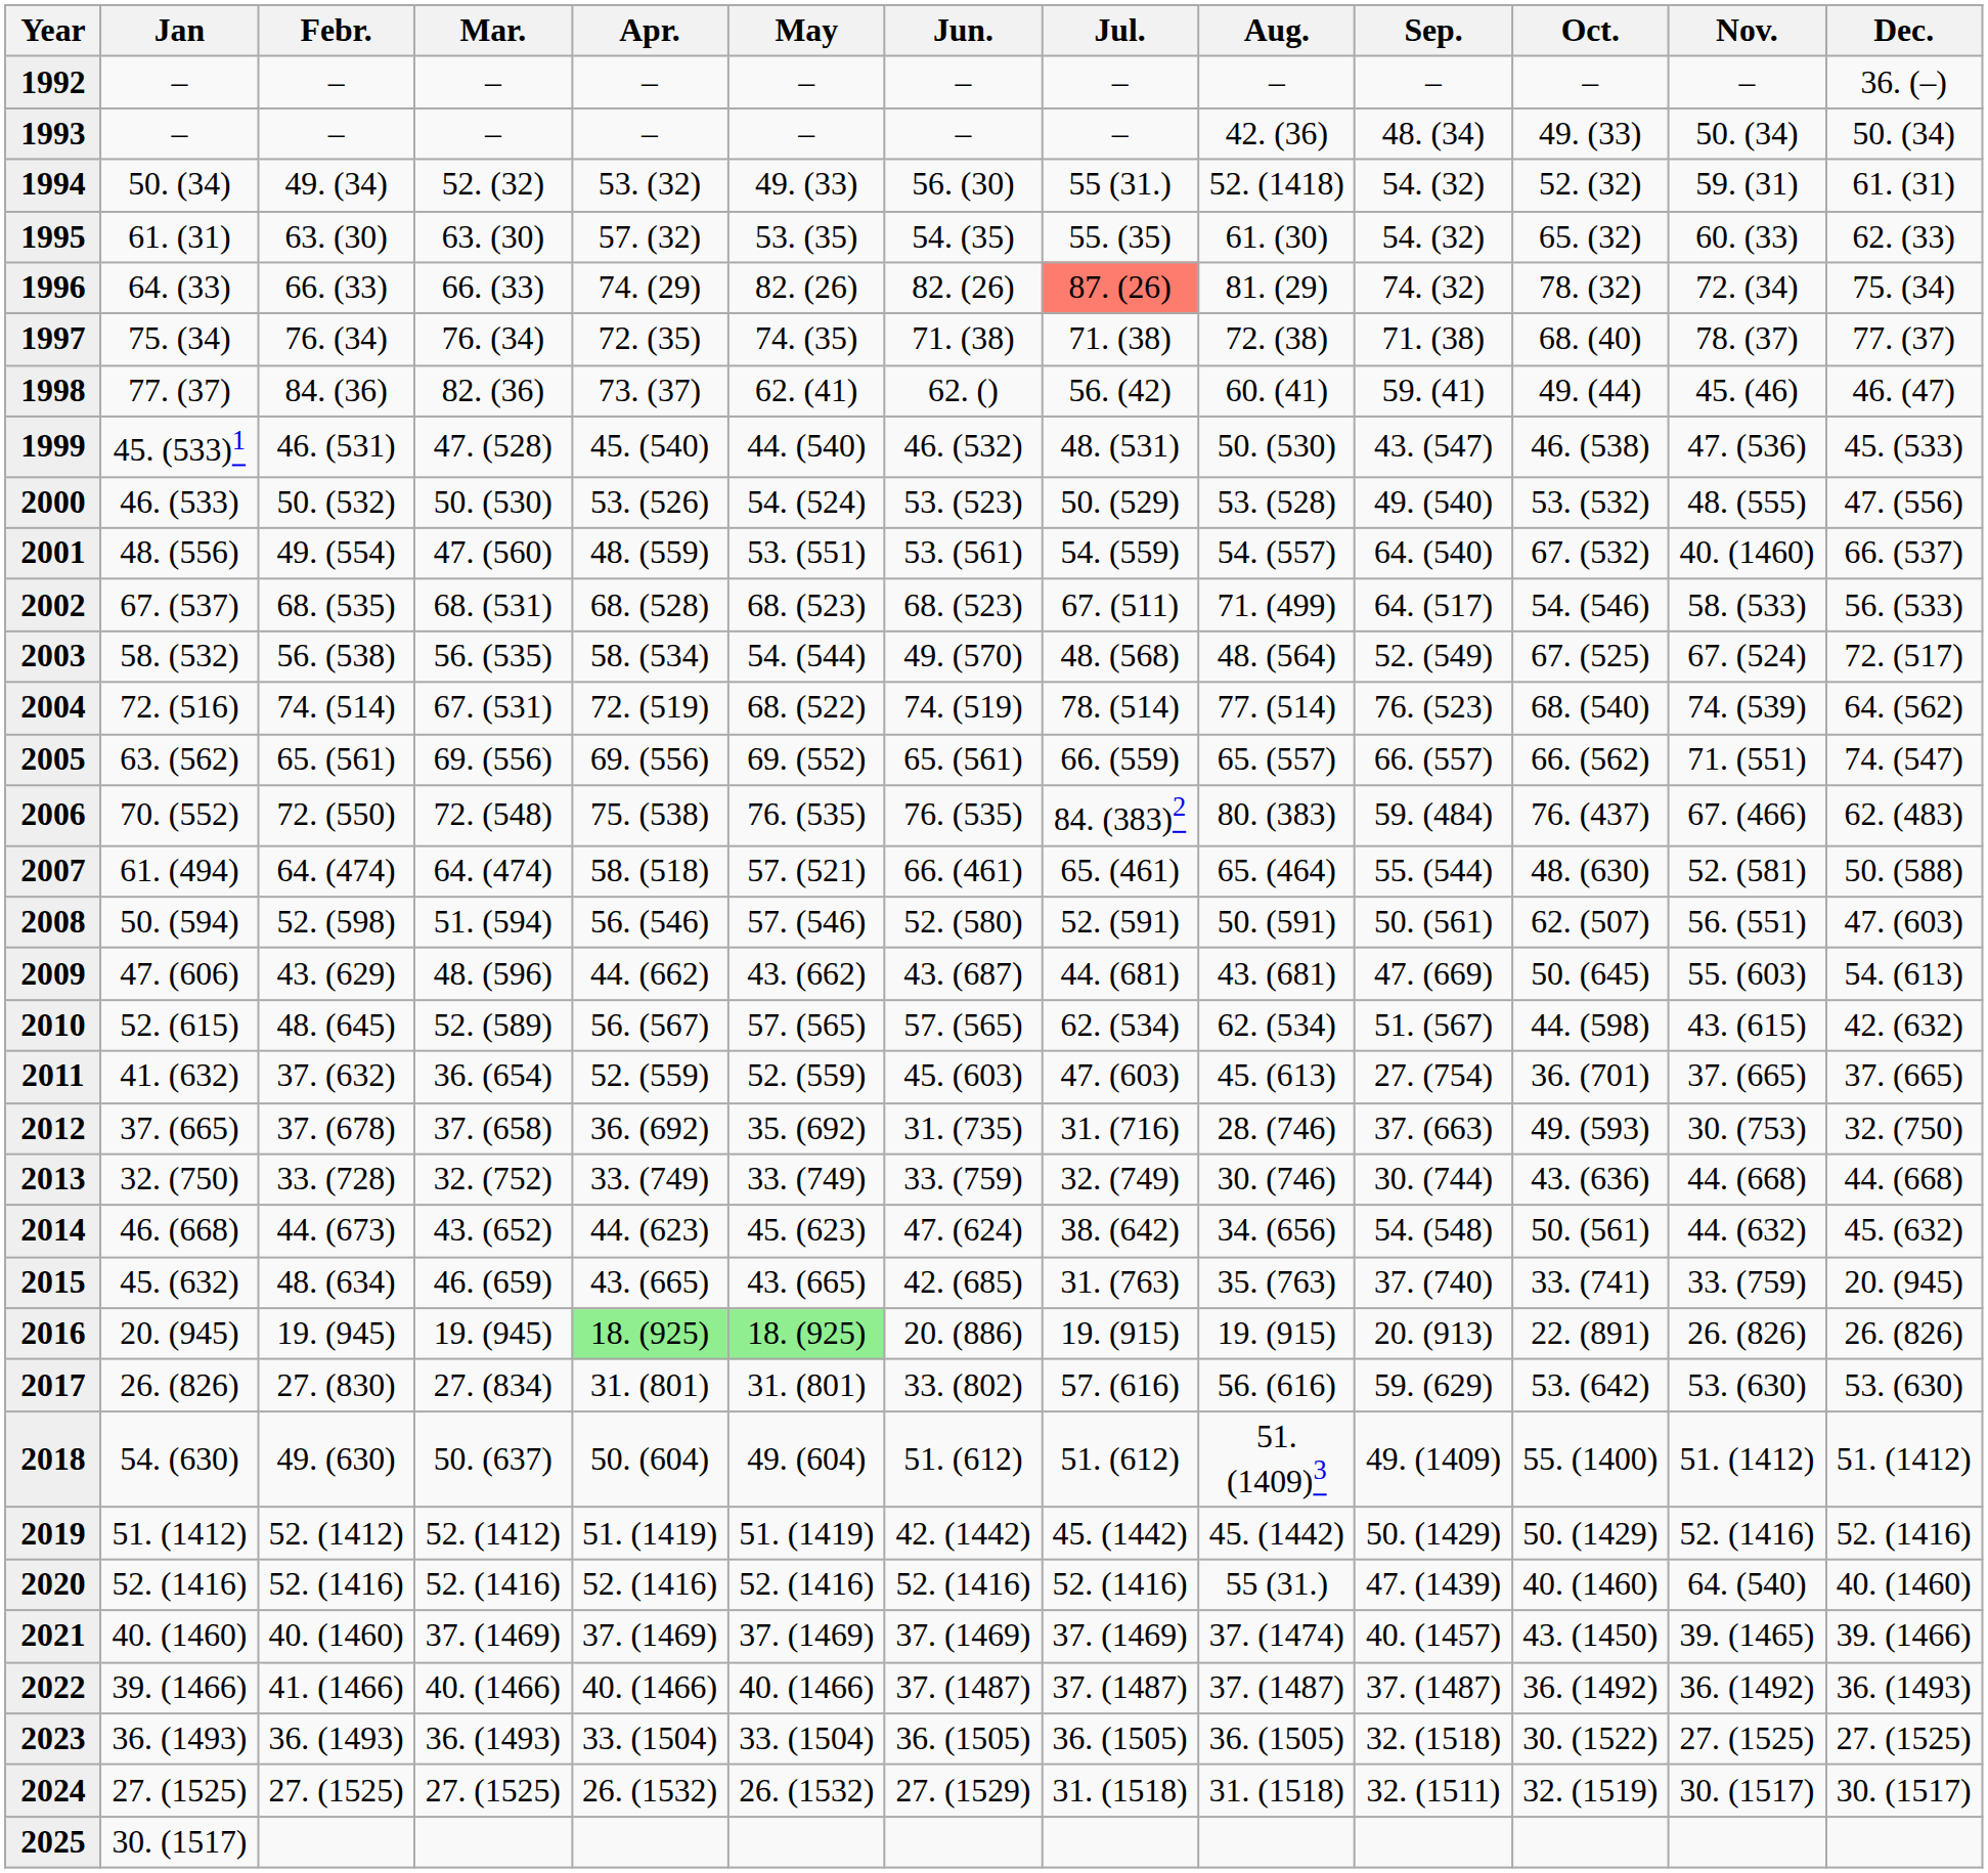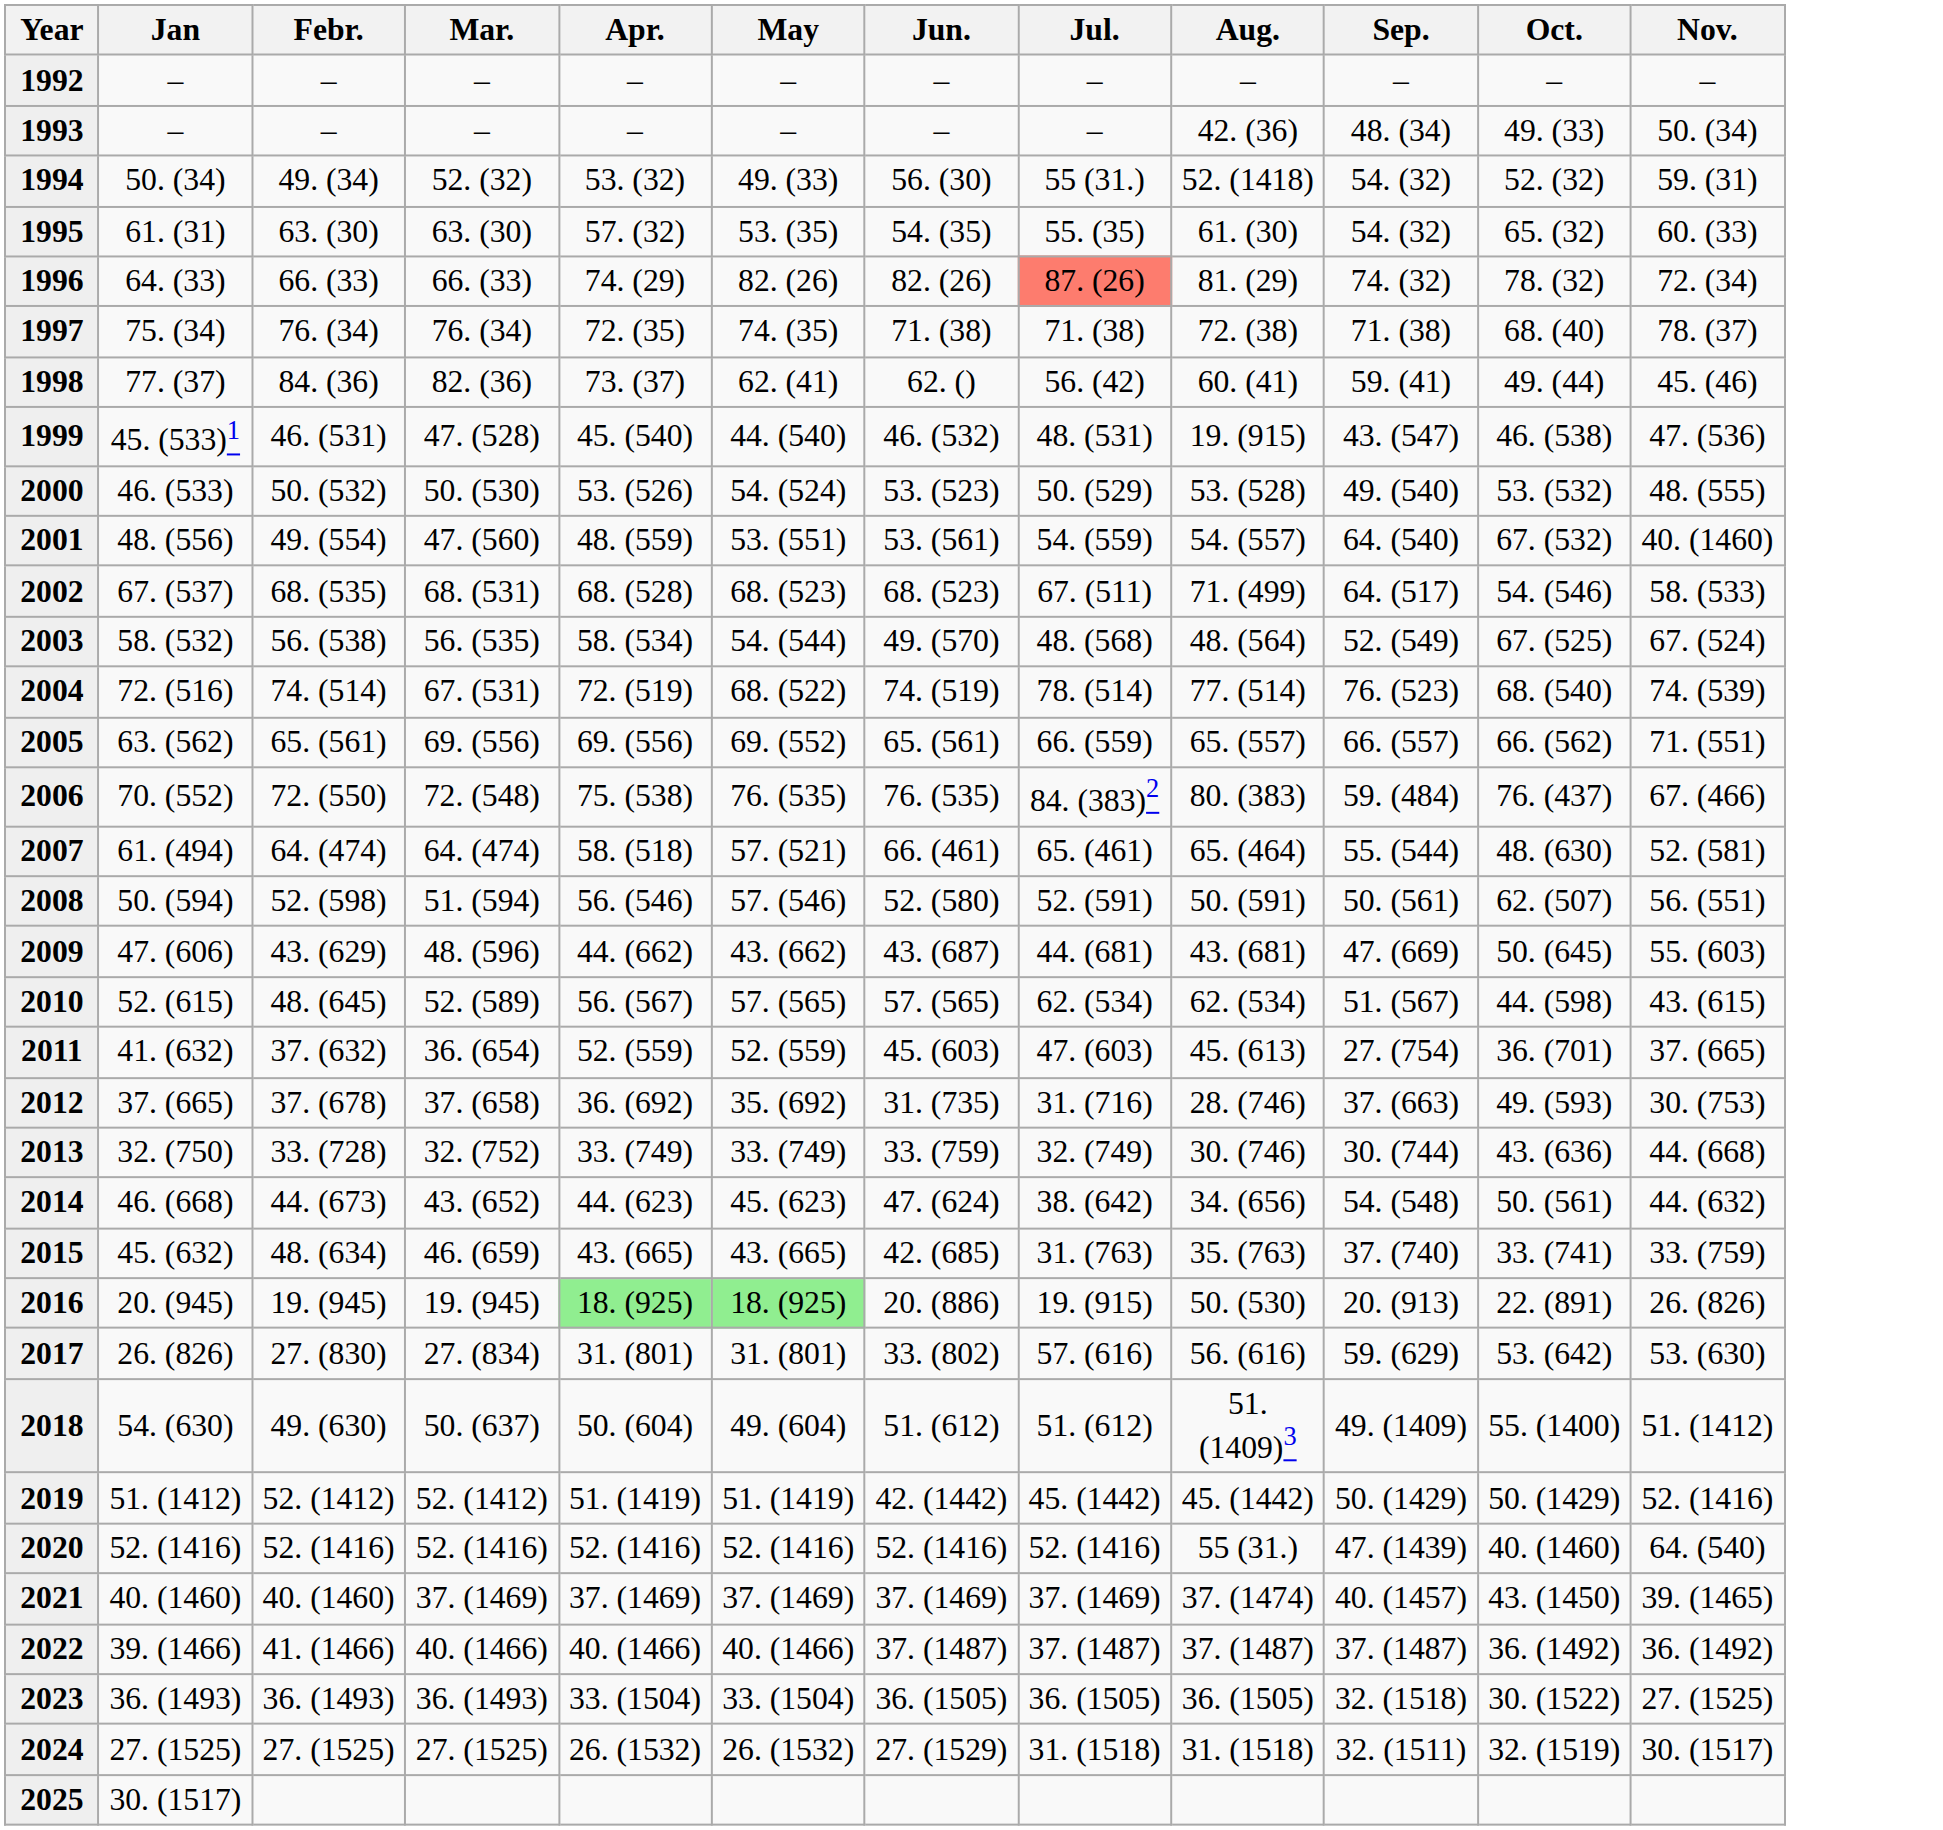- column: Dec. | 36. (–) | 50. (34) | 61. (31) | 62. (33) | 75. (34) | 77. (37) | 46. (47) | 45. (533) | 47. (556) | 66. (537) | 56. (533) | 72. (517) | 64. (562) | 74. (547) | 62. (483) | 50. (588) | 47. (603) | 54. (613) | 42. (632) | 37. (665) | 32. (750) | 44. (668) | 45. (632) | 20. (945) | 26. (826) | 53. (630) | 51. (1412) | 52. (1416) | 40. (1460) | 39. (1466) | 36. (1493) | 27. (1525) | 30. (1517)
1999 | Aug.: 50. (530) -> 19. (915)
2016 | Aug.: 19. (915) -> 50. (530)
